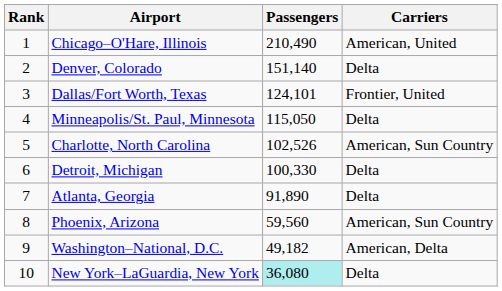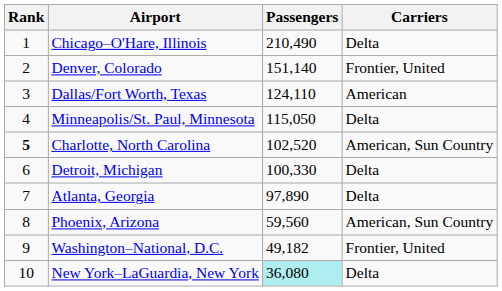Chicago–O'Hare, Illinois | Carriers: American, United -> Delta
Denver, Colorado | Carriers: Delta -> Frontier, United
Dallas/Fort Worth, Texas | Passengers: 124,101 -> 124,110
Dallas/Fort Worth, Texas | Carriers: Frontier, United -> American
Charlotte, North Carolina | Rank: normal -> bold
Charlotte, North Carolina | Passengers: 102,526 -> 102,520
Atlanta, Georgia | Passengers: 91,890 -> 97,890
Washington–National, D.C. | Carriers: American, Delta -> Frontier, United
